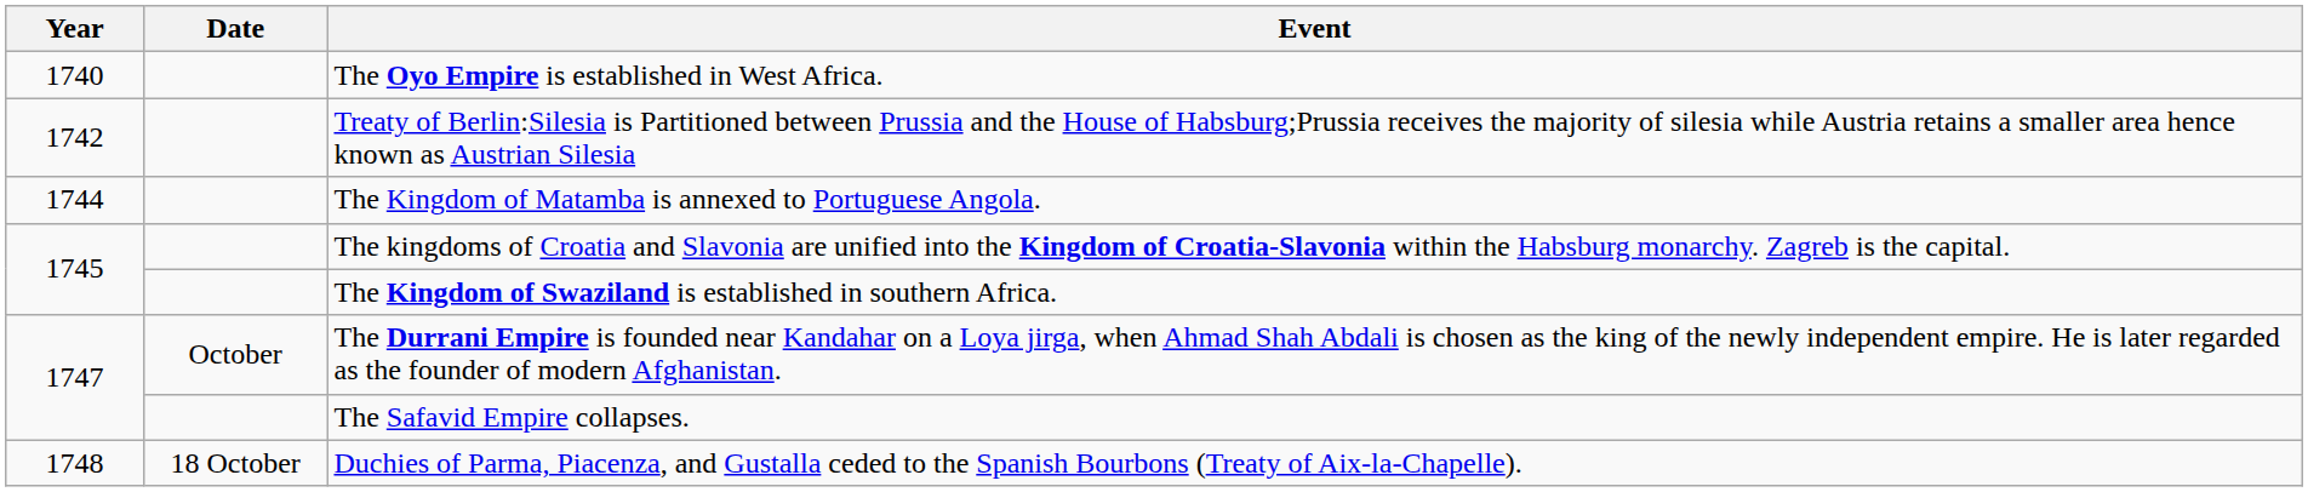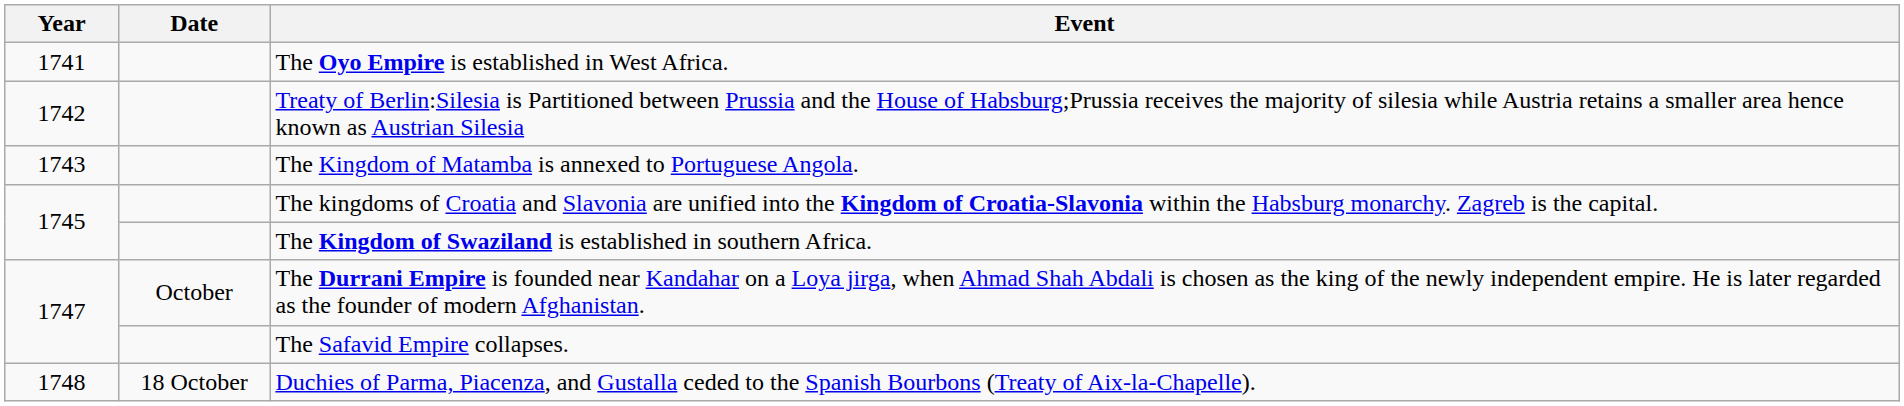The Oyo Empire is established in West Africa. | Year: 1740 -> 1741
The Kingdom of Matamba is annexed to Portuguese Angola. | Year: 1744 -> 1743
